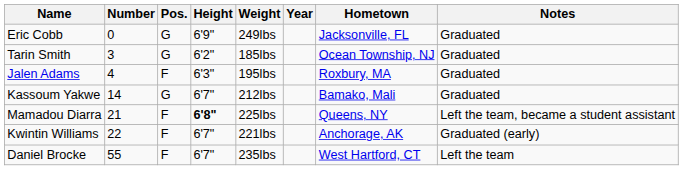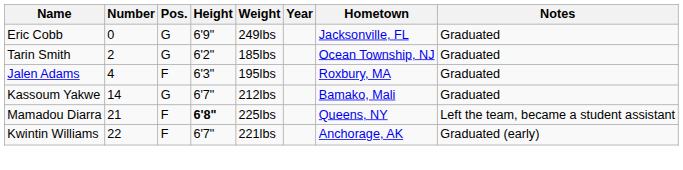Tarin Smith | Number: 3 -> 2
- row: Daniel Brocke | 55 | F | 6'7" | 235lbs | West Hartford, CT | Left the team
